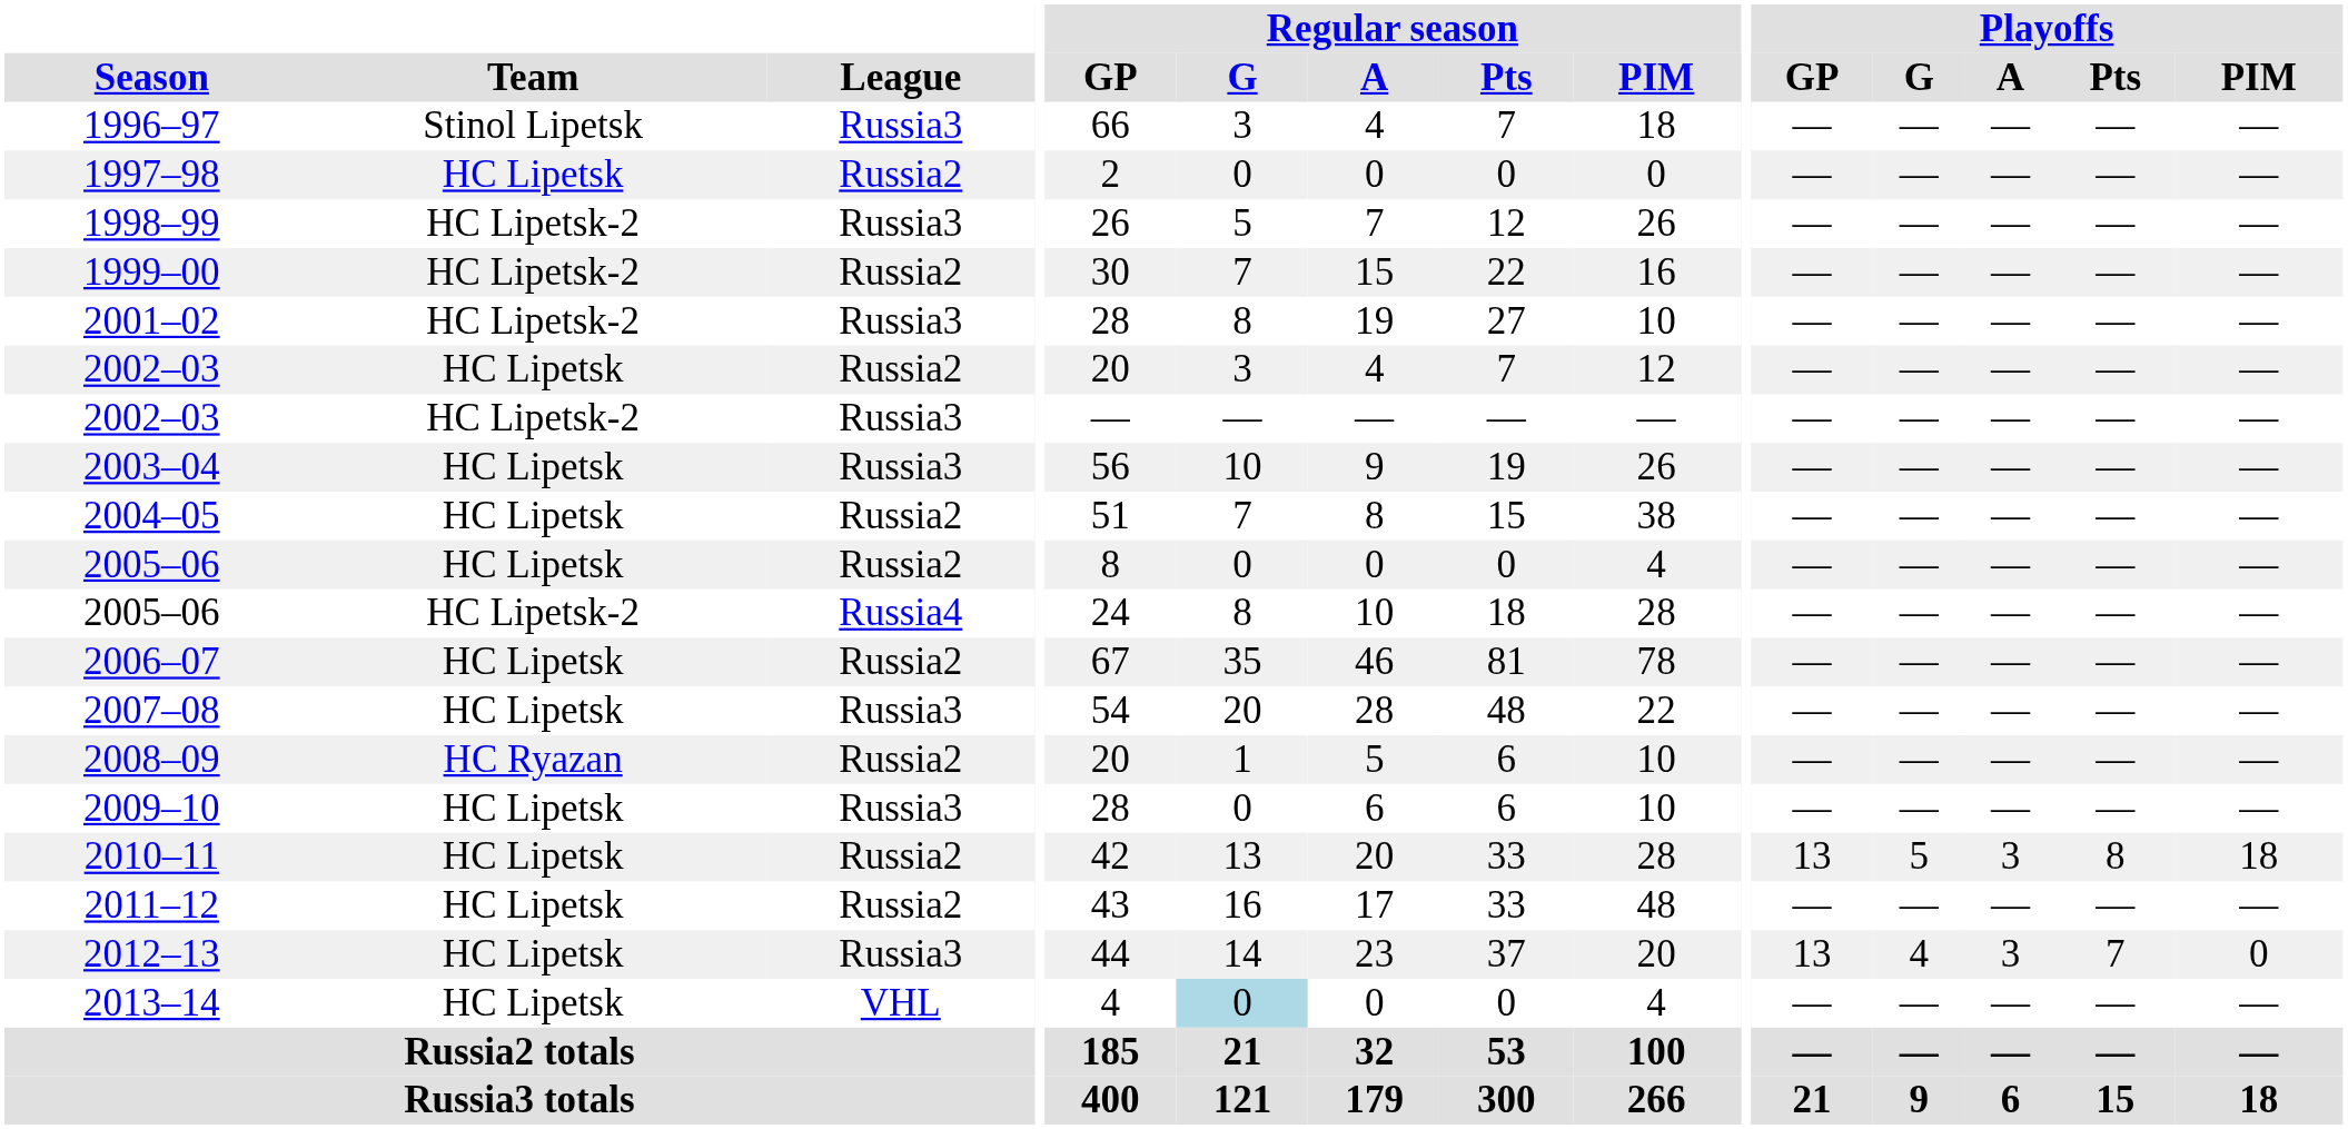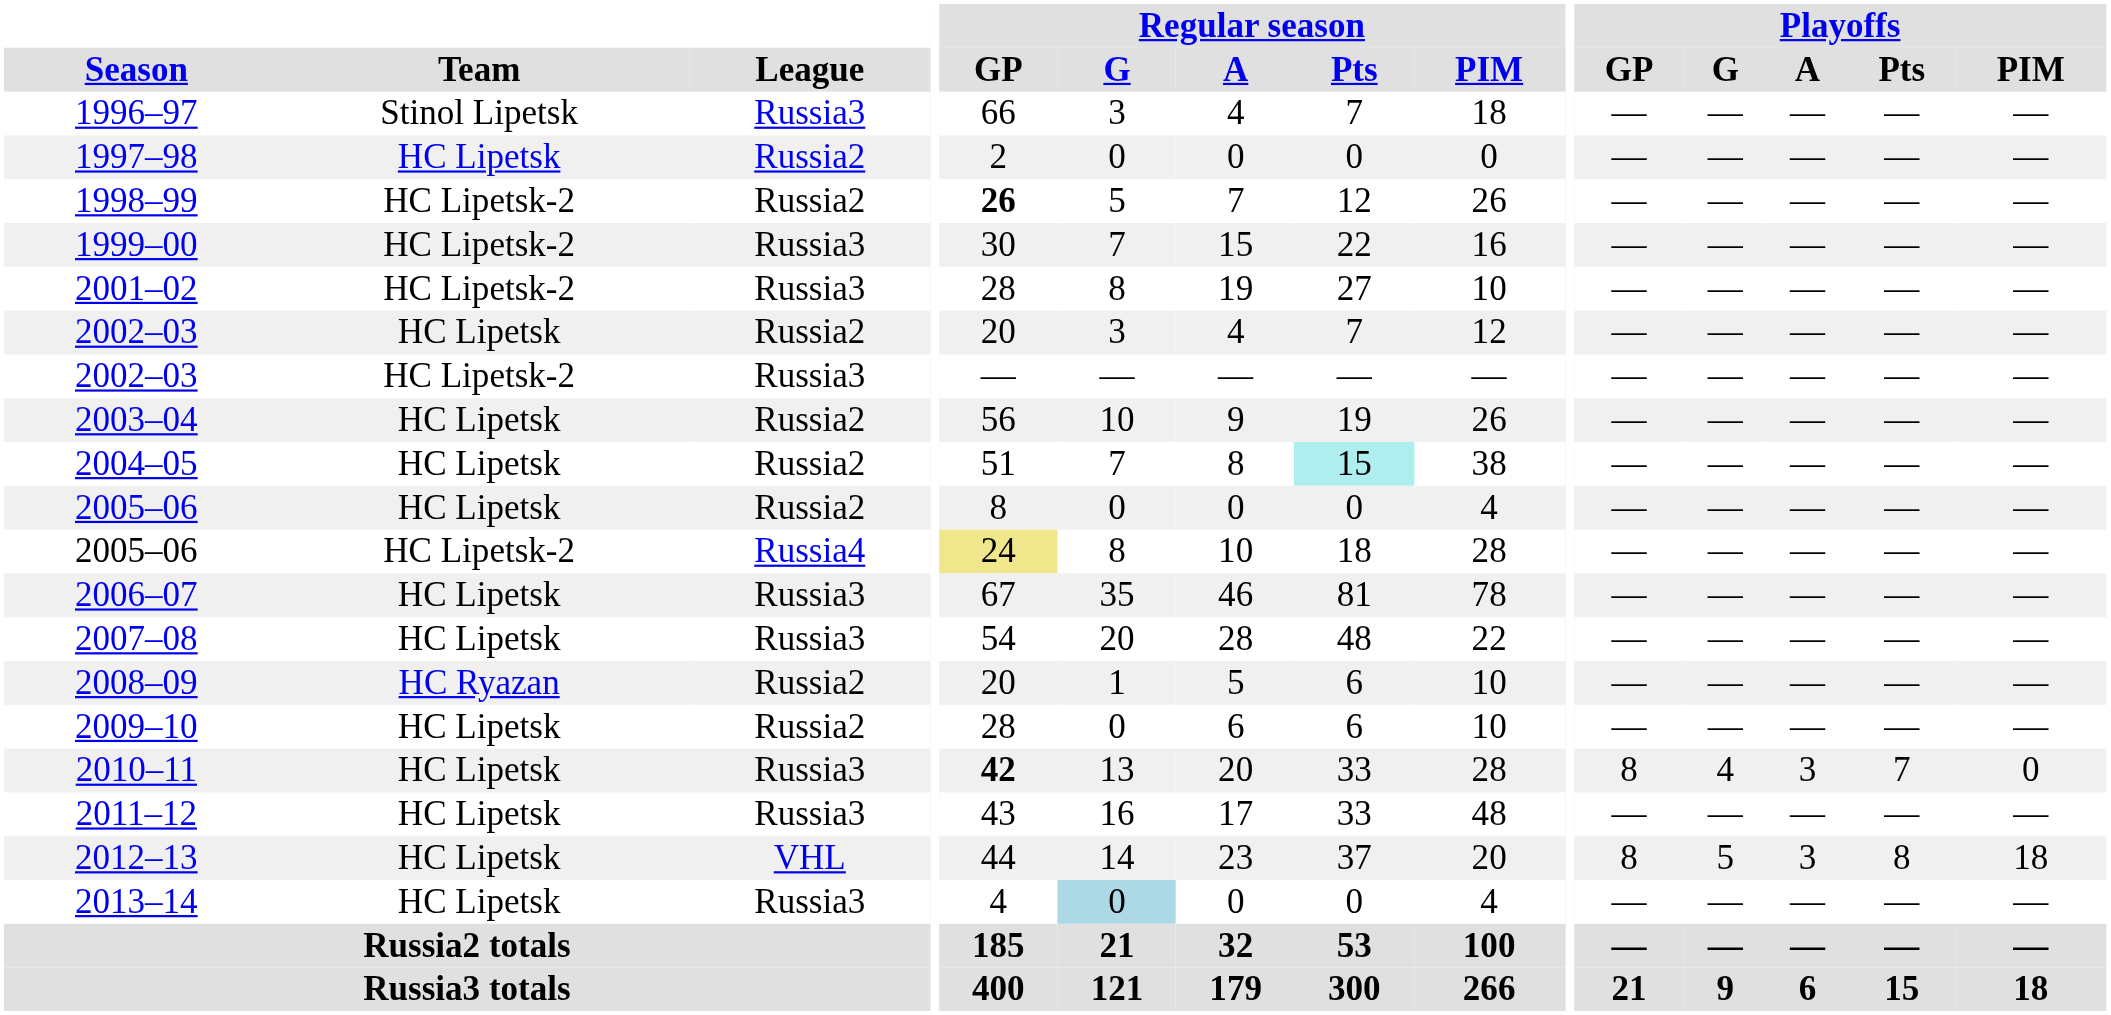1998–99 | League: Russia3 -> Russia2
1998–99 | Regular season / GP: normal -> bold
1999–00 | League: Russia2 -> Russia3
2003–04 | League: Russia3 -> Russia2
2004–05 | Regular season / Pts: no background -> paleturquoise background
2005–06 / HC Lipetsk-2 | Regular season / GP: no background -> khaki background
2006–07 | League: Russia2 -> Russia3
2009–10 | League: Russia3 -> Russia2
2010–11 | League: Russia2 -> Russia3
2010–11 | Regular season / GP: normal -> bold
2010–11 | Playoffs / GP: 13 -> 8
2010–11 | Playoffs / G: 5 -> 4
2010–11 | Playoffs / Pts: 8 -> 7
2010–11 | Playoffs / PIM: 18 -> 0
2011–12 | League: Russia2 -> Russia3
2012–13 | League: Russia3 -> VHL
2012–13 | Playoffs / GP: 13 -> 8
2012–13 | Playoffs / G: 4 -> 5
2012–13 | Playoffs / Pts: 7 -> 8
2012–13 | Playoffs / PIM: 0 -> 18
2013–14 | League: VHL -> Russia3
